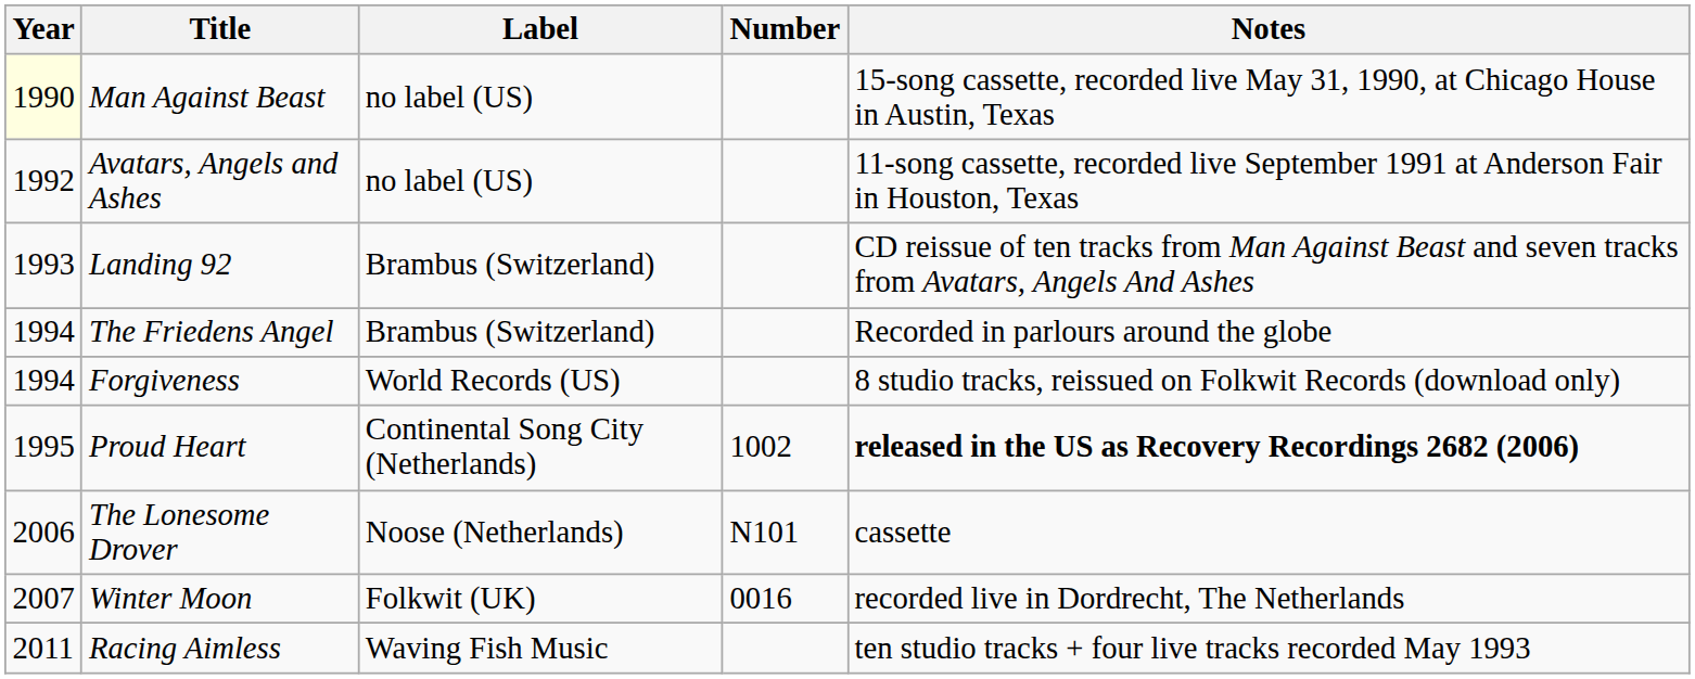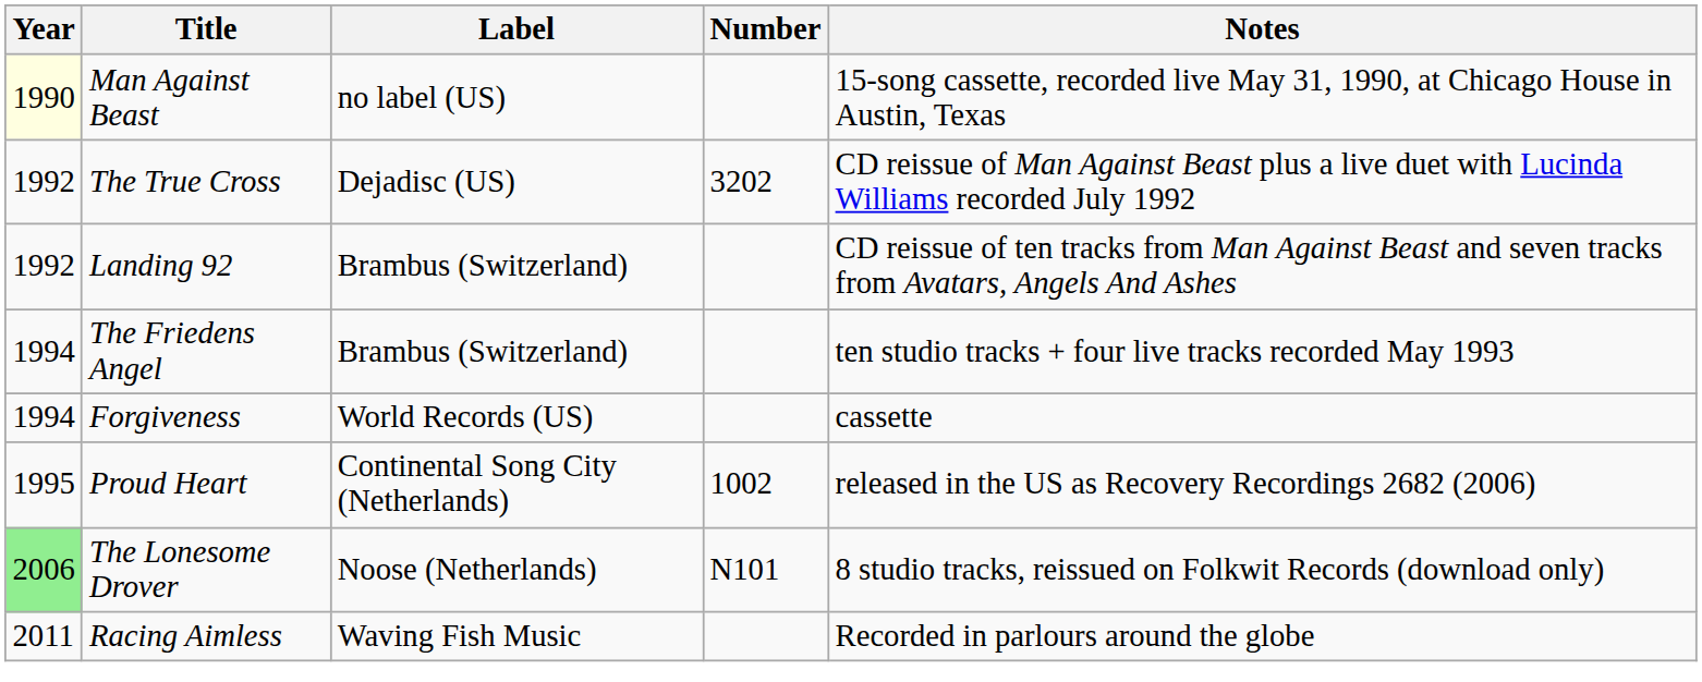- row: 1992 | Avatars, Angels and Ashes | no label (US) | 11-song cassette, recorded live September 1991 at Anderson Fair in Houston, Texas
+ row: 1992 | The True Cross | Dejadisc (US) | 3202 | CD reissue of Man Against Beast plus a live duet with Lucinda Williams recorded July 1992
Landing 92 | Year: 1993 -> 1992
The Friedens Angel | Notes: Recorded in parlours around the globe -> ten studio tracks + four live tracks recorded May 1993
Forgiveness | Notes: 8 studio tracks, reissued on Folkwit Records (download only) -> cassette
Proud Heart | Notes: bold -> normal
The Lonesome Drover | Year: no background -> lightgreen background
The Lonesome Drover | Notes: cassette -> 8 studio tracks, reissued on Folkwit Records (download only)
- row: 2007 | Winter Moon | Folkwit (UK) | 0016 | recorded live in Dordrecht, The Netherlands
Racing Aimless | Notes: ten studio tracks + four live tracks recorded May 1993 -> Recorded in parlours around the globe
